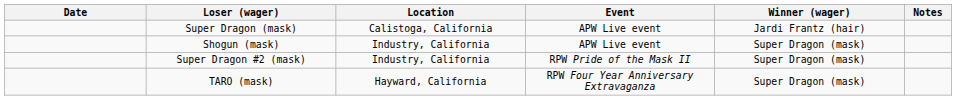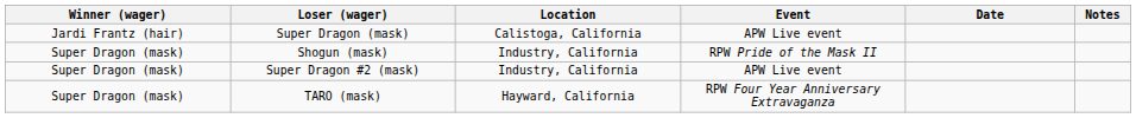columns swapped: Winner (wager) <-> Date
Shogun (mask) | Event: APW Live event -> RPW Pride of the Mask II
Super Dragon #2 (mask) | Event: RPW Pride of the Mask II -> APW Live event
